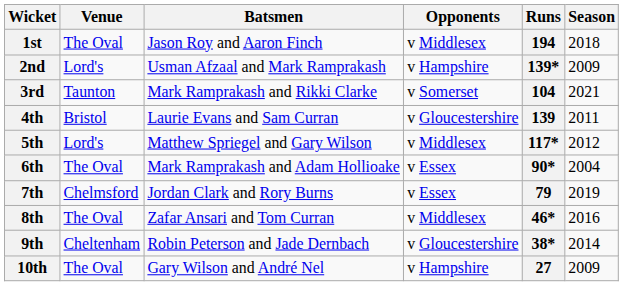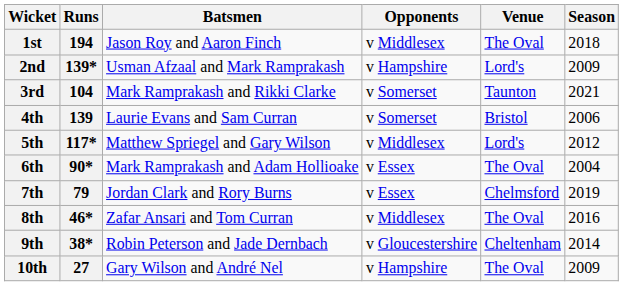columns swapped: Runs <-> Venue
4th | Opponents: v Gloucestershire -> v Somerset
4th | Season: 2011 -> 2006
